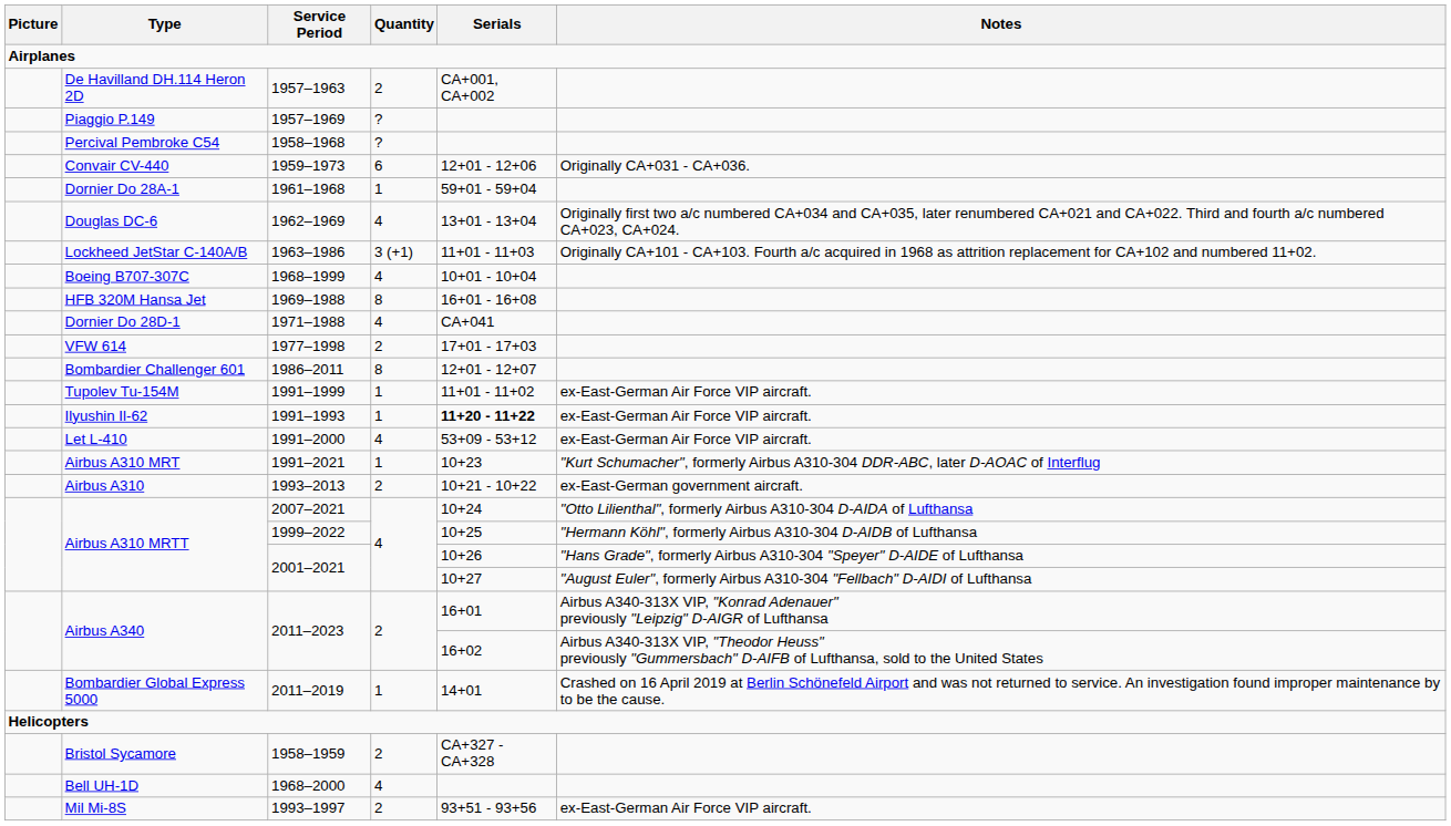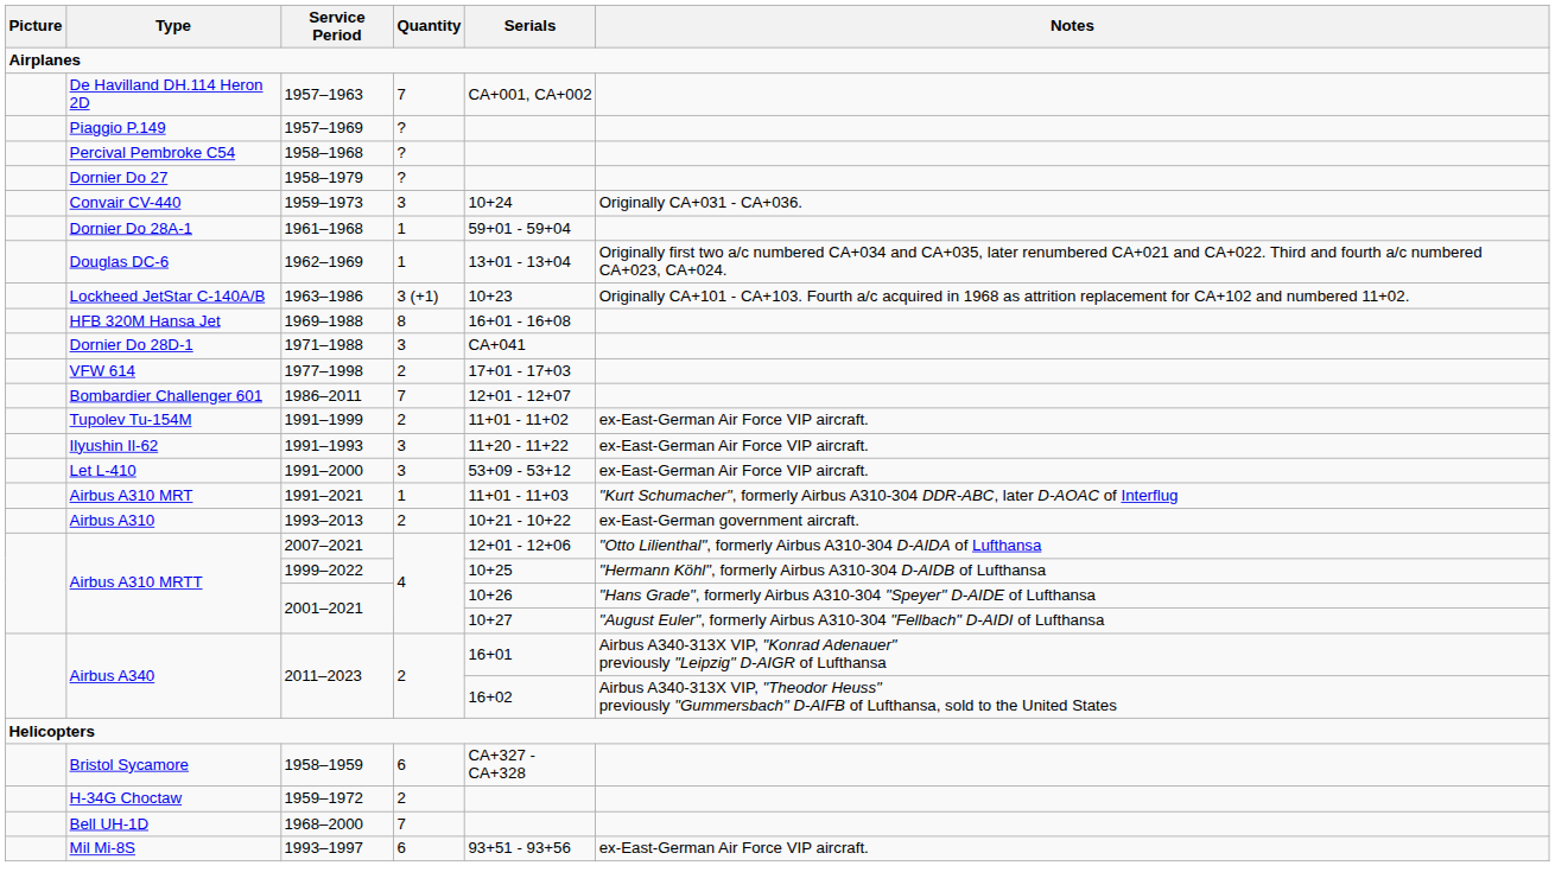1957–1963 | Quantity: 2 -> 7
+ row: Dornier Do 27 | 1958–1979 | ?
1959–1973 | Quantity: 6 -> 3
1959–1973 | Serials: 12+01 - 12+06 -> 10+24
1962–1969 | Quantity: 4 -> 1
1963–1986 | Serials: 11+01 - 11+03 -> 10+23
- row: Boeing B707-307C | 1968–1999 | 4 | 10+01 - 10+04
1971–1988 | Quantity: 4 -> 3
1986–2011 | Quantity: 8 -> 7
1991–1999 | Quantity: 1 -> 2
1991–1993 | Quantity: 1 -> 3
1991–1993 | Serials: bold -> normal
1991–2000 | Quantity: 4 -> 3
1991–2021 | Serials: 10+23 -> 11+01 - 11+03
2007–2021 | Serials: 10+24 -> 12+01 - 12+06
- row: Bombardier Global Express 5000 | 2011–2019 | 1 | 14+01 | Crashed on 16 April 2019 at Berlin Schönefeld Airport and was not returned to service. An investigation found improper maintenance by to be the cause.
1958–1959 | Quantity: 2 -> 6
+ row: H-34G Choctaw | 1959–1972 | 2
1968–2000 | Quantity: 4 -> 7
1993–1997 | Quantity: 2 -> 6
